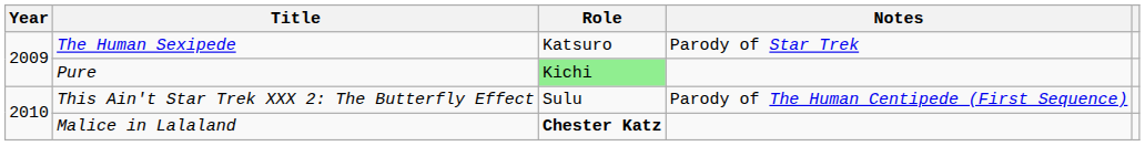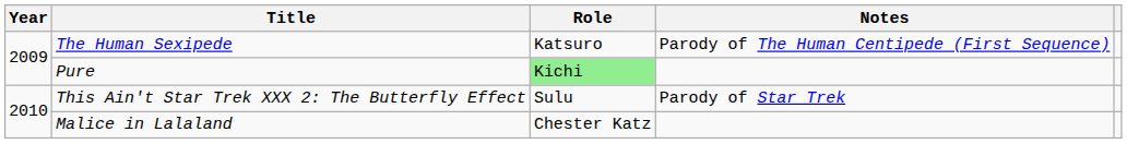The Human Sexipede | Notes: Parody of Star Trek -> Parody of The Human Centipede (First Sequence)
This Ain't Star Trek XXX 2: The Butterfly Effect | Notes: Parody of The Human Centipede (First Sequence) -> Parody of Star Trek
Malice in Lalaland | Role: bold -> normal
